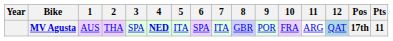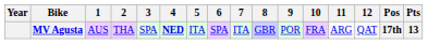MV Agusta | 12: lightblue background -> no background
MV Agusta | Pts: 11 -> 13
